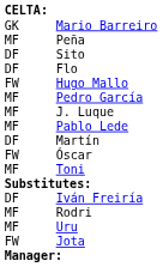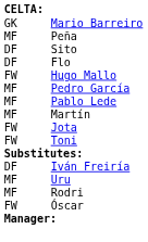- row: MF | J. Luque
Martín | column 1: DF -> MF
rows swapped: Jota <-> Óscar
Toni | column 1: MF -> FW
rows swapped: Rodri <-> Uru
